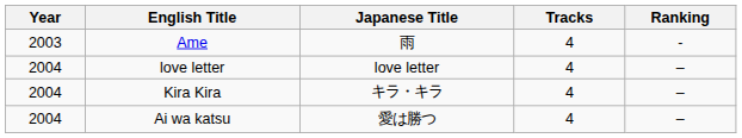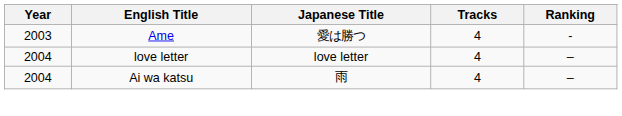Ame | Japanese Title: 雨 -> 愛は勝つ
- row: 2004 | Kira Kira | キラ・キラ | 4 | –
Ai wa katsu | Japanese Title: 愛は勝つ -> 雨
